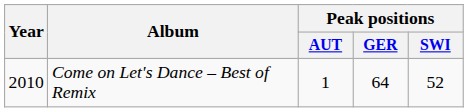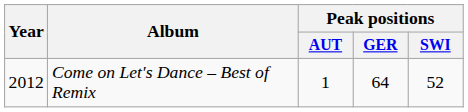Come on Let's Dance – Best of Remix | Year: 2010 -> 2012
